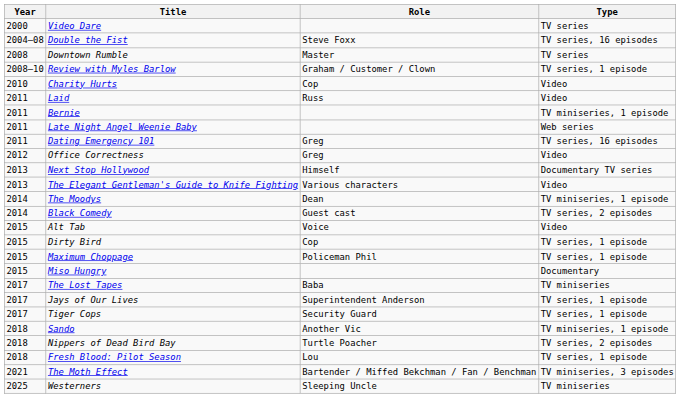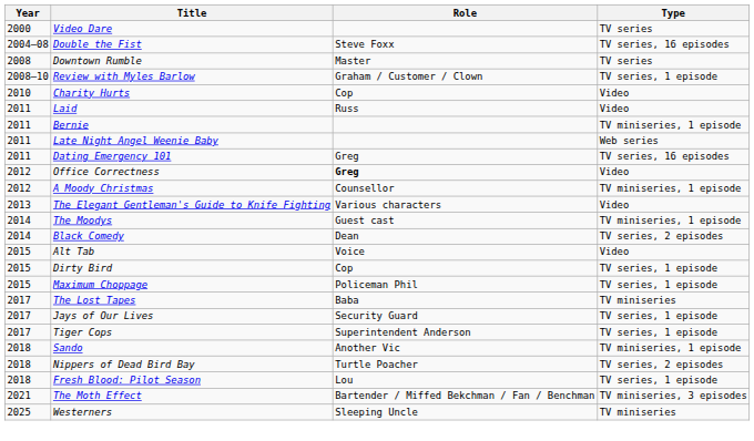Office Correctness | Role: normal -> bold
+ row: 2012 | A Moody Christmas | Counsellor | TV miniseries, 1 episode
- row: 2013 | Next Stop Hollywood | Himself | Documentary TV series
The Moodys | Role: Dean -> Guest cast
Black Comedy | Role: Guest cast -> Dean
- row: 2015 | Miso Hungry | Documentary
Jays of Our Lives | Role: Superintendent Anderson -> Security Guard
Tiger Cops | Role: Security Guard -> Superintendent Anderson
